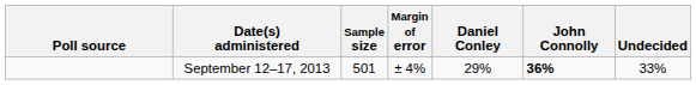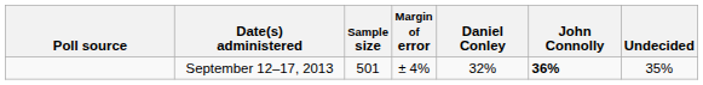September 12–17, 2013 | Daniel Conley: 29% -> 32%
September 12–17, 2013 | Undecided: 33% -> 35%
